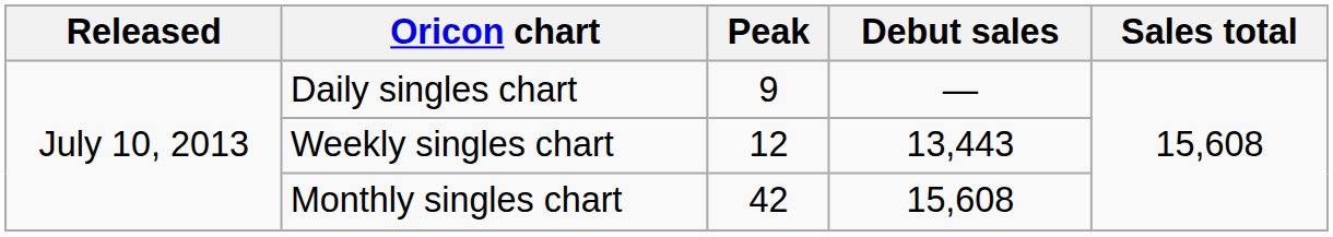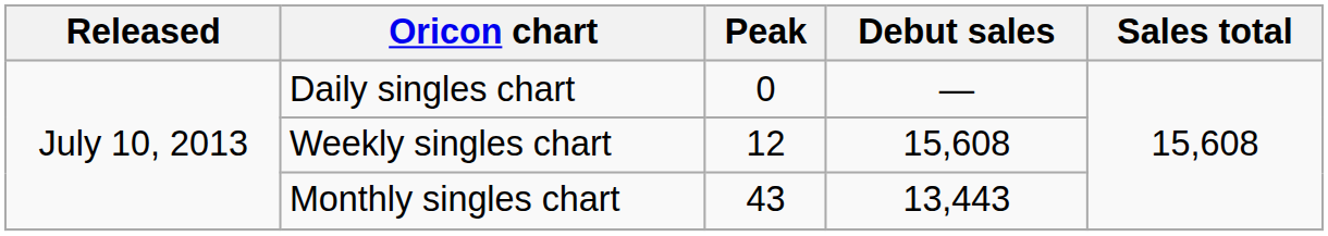Daily singles chart | Peak: 9 -> 0
Weekly singles chart | Debut sales: 13,443 -> 15,608
Monthly singles chart | Peak: 42 -> 43
Monthly singles chart | Debut sales: 15,608 -> 13,443
